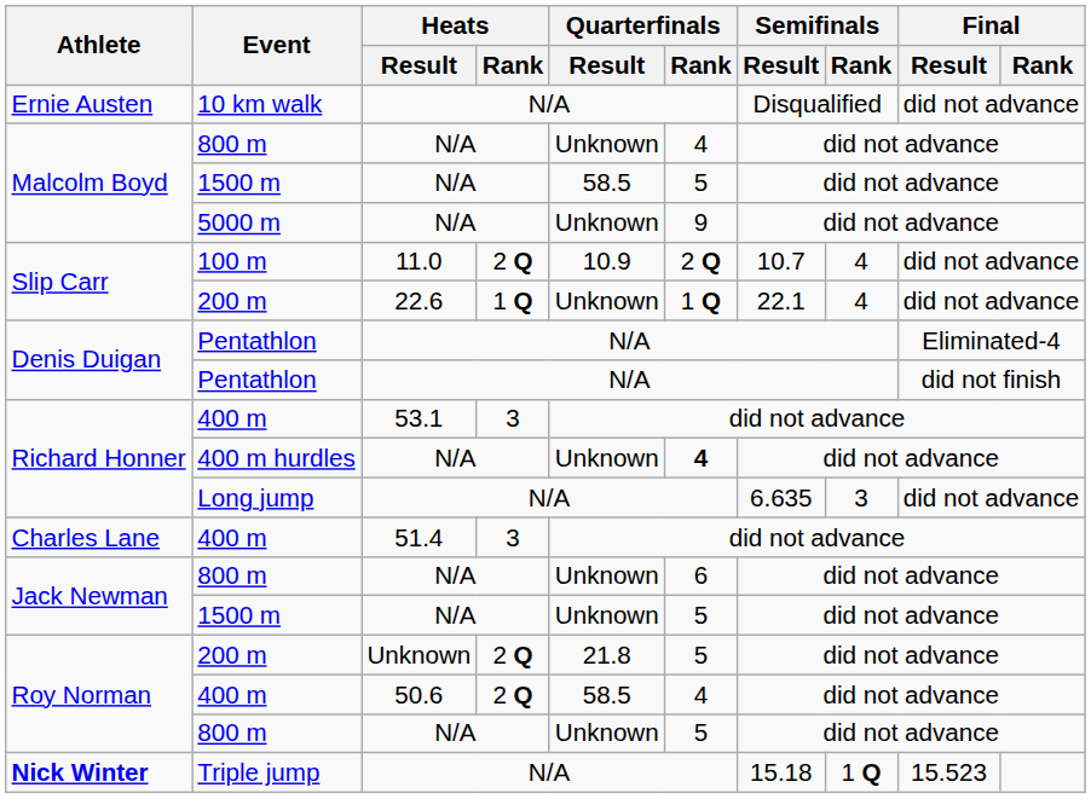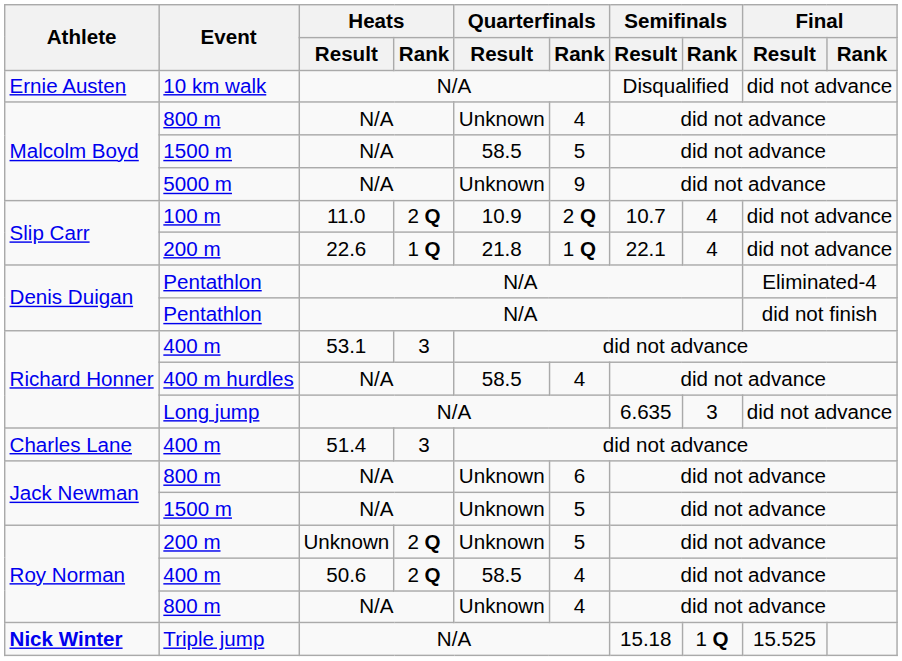Slip Carr / 200 m | Quarterfinals / Result: Unknown -> 21.8
400 m hurdles | Quarterfinals / Result: Unknown -> 58.5
400 m hurdles | Quarterfinals / Rank: bold -> normal
Roy Norman / 200 m | Quarterfinals / Result: 21.8 -> Unknown
Roy Norman / 800 m | Quarterfinals / Rank: 5 -> 4
Triple jump | Final / Result: 15.523 -> 15.525
